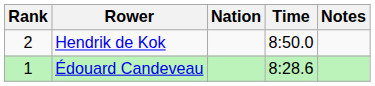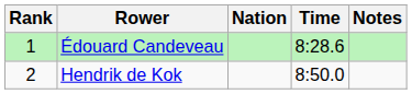rows swapped: Édouard Candeveau <-> Hendrik de Kok
